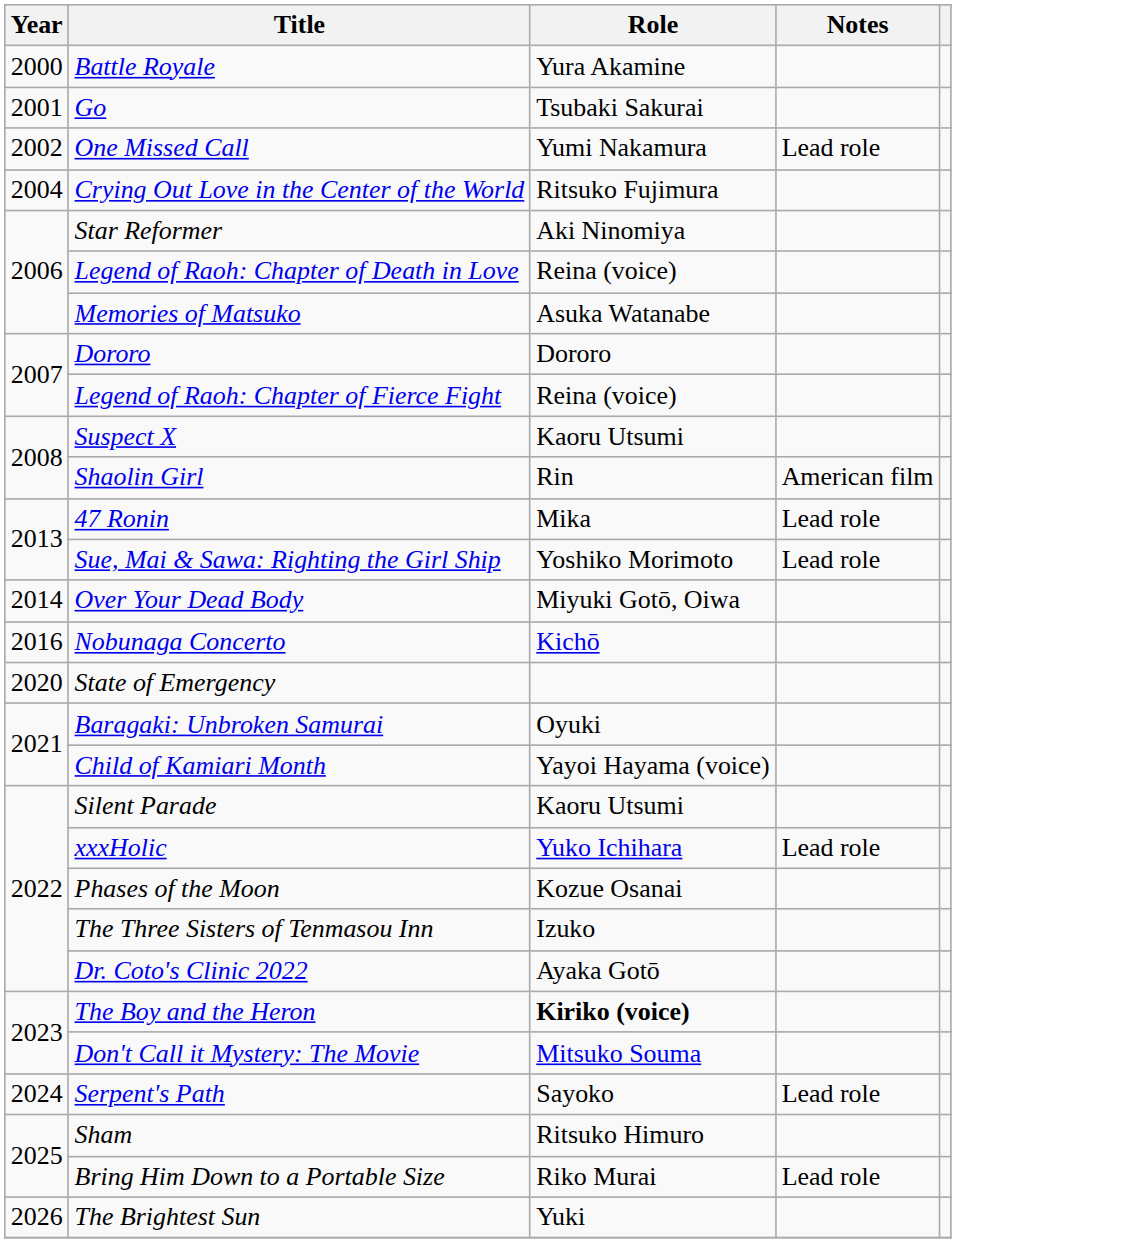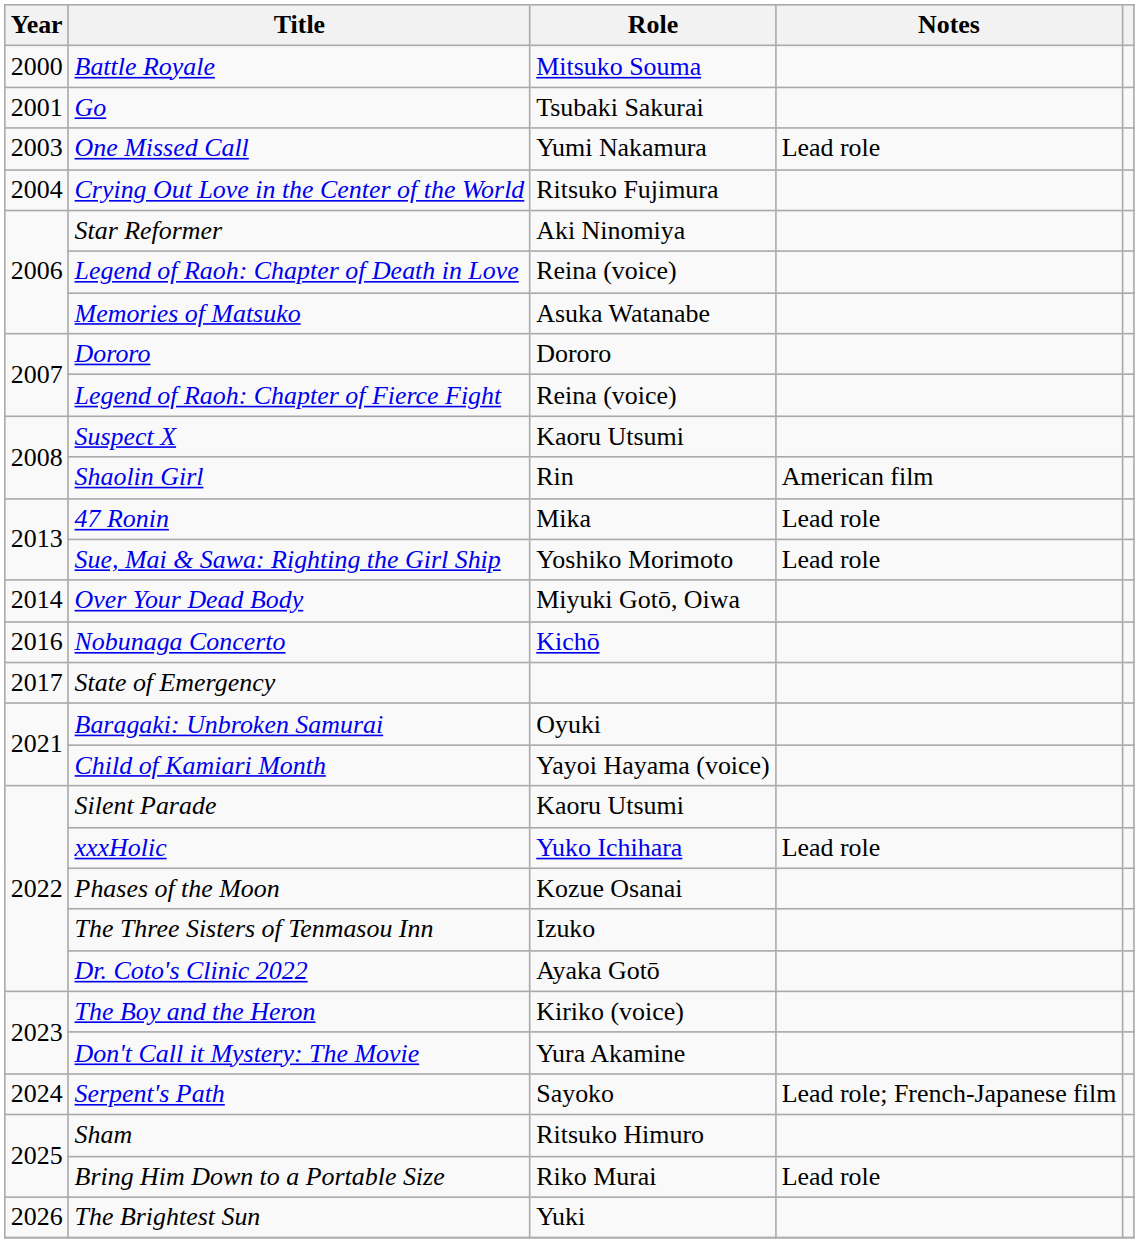Battle Royale | Role: Yura Akamine -> Mitsuko Souma
One Missed Call | Year: 2002 -> 2003
State of Emergency | Year: 2020 -> 2017
The Boy and the Heron | Role: bold -> normal
Don't Call it Mystery: The Movie | Role: Mitsuko Souma -> Yura Akamine
Serpent's Path | Notes: Lead role -> Lead role; French-Japanese film
